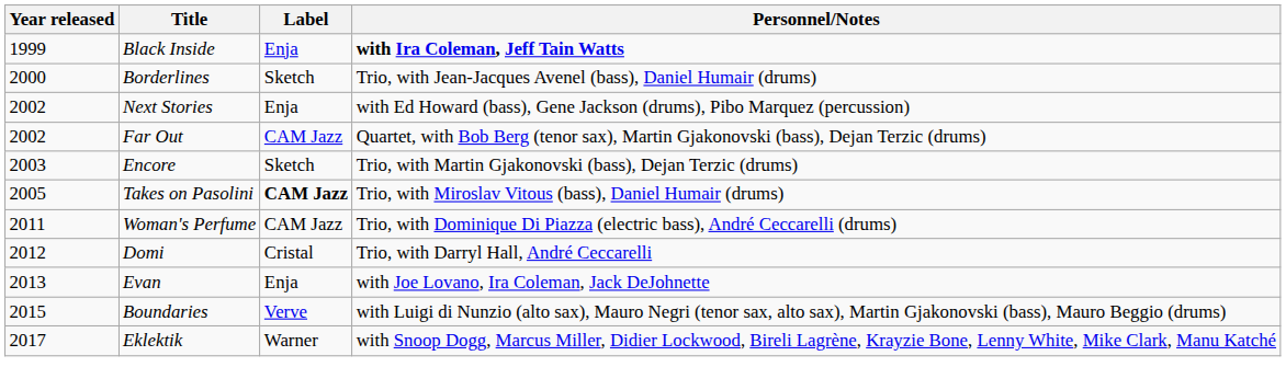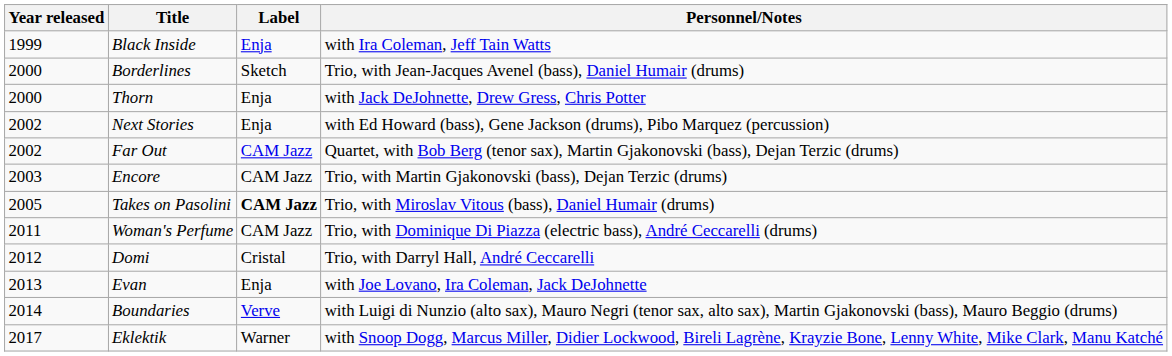Black Inside | Personnel/Notes: bold -> normal
+ row: 2000 | Thorn | Enja | with Jack DeJohnette, Drew Gress, Chris Potter
Encore | Label: Sketch -> CAM Jazz
Boundaries | Year released: 2015 -> 2014
